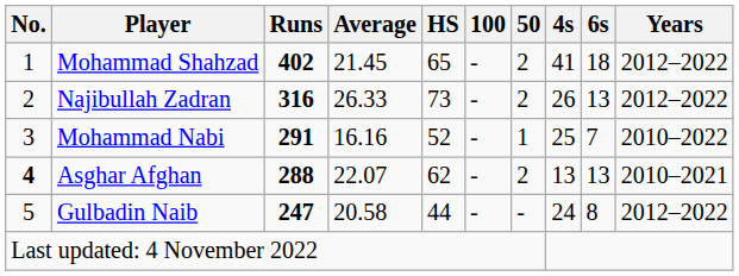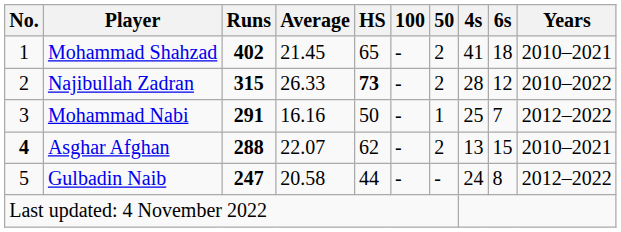Mohammad Shahzad | Years: 2012–2022 -> 2010–2021
Najibullah Zadran | Runs: 316 -> 315
Najibullah Zadran | HS: normal -> bold
Najibullah Zadran | 4s: 26 -> 28
Najibullah Zadran | 6s: 13 -> 12
Najibullah Zadran | Years: 2012–2022 -> 2010–2022
Mohammad Nabi | HS: 52 -> 50
Mohammad Nabi | Years: 2010–2022 -> 2012–2022
Asghar Afghan | 6s: 13 -> 15
